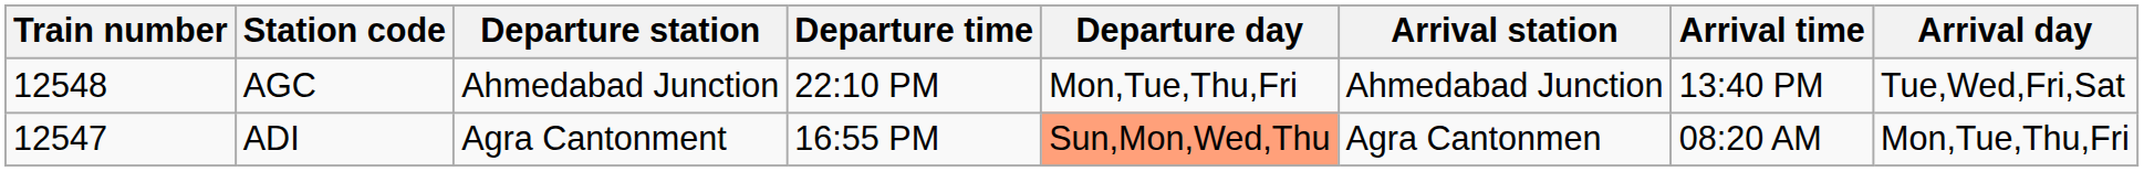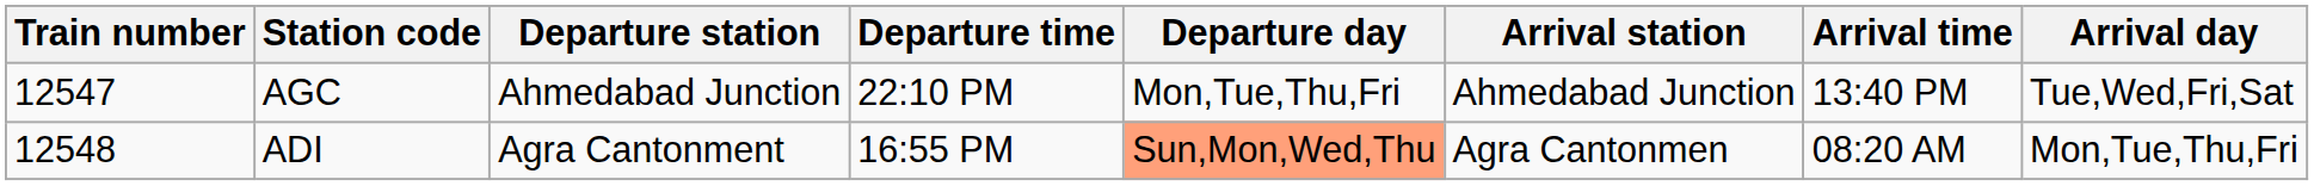AGC | Train number: 12548 -> 12547
ADI | Train number: 12547 -> 12548
